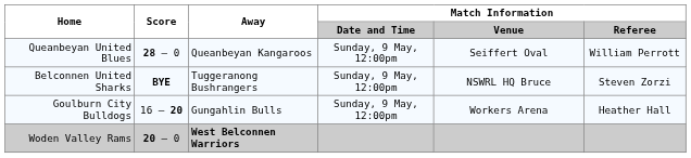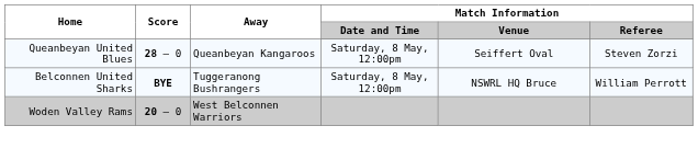Queanbeyan United Blues | Match Information / Date and Time: Sunday, 9 May, 12:00pm -> Saturday, 8 May, 12:00pm
Queanbeyan United Blues | Match Information / Referee: William Perrott -> Steven Zorzi
Belconnen United Sharks | Match Information / Date and Time: Sunday, 9 May, 12:00pm -> Saturday, 8 May, 12:00pm
Belconnen United Sharks | Match Information / Referee: Steven Zorzi -> William Perrott
- row: Goulburn City Bulldogs | 16 – 20 | Gungahlin Bulls | Sunday, 9 May, 12:00pm | Workers Arena | Heather Hall
Woden Valley Rams | Away: bold -> normal
